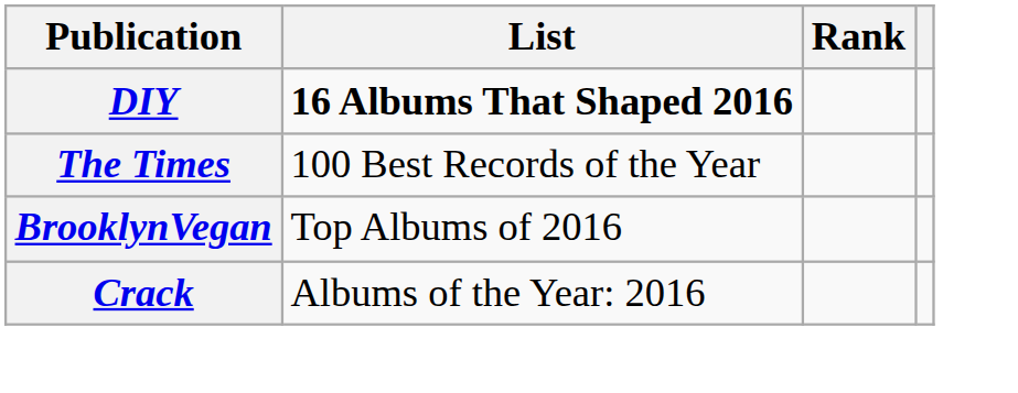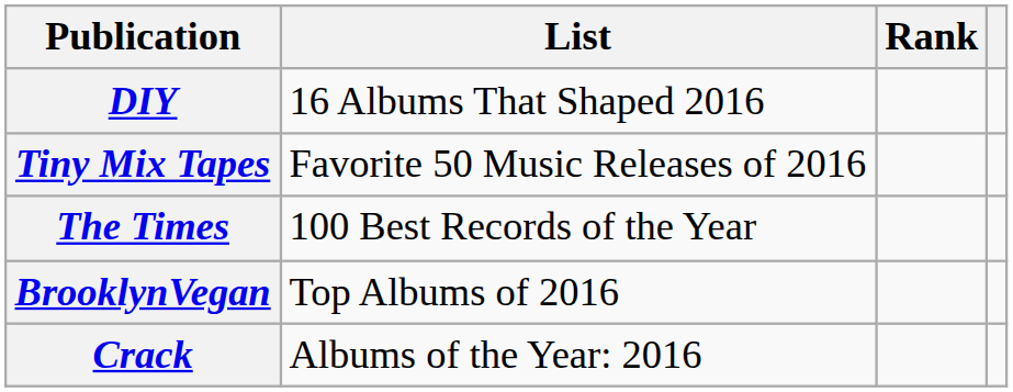DIY | List: bold -> normal
+ row: Tiny Mix Tapes | Favorite 50 Music Releases of 2016
